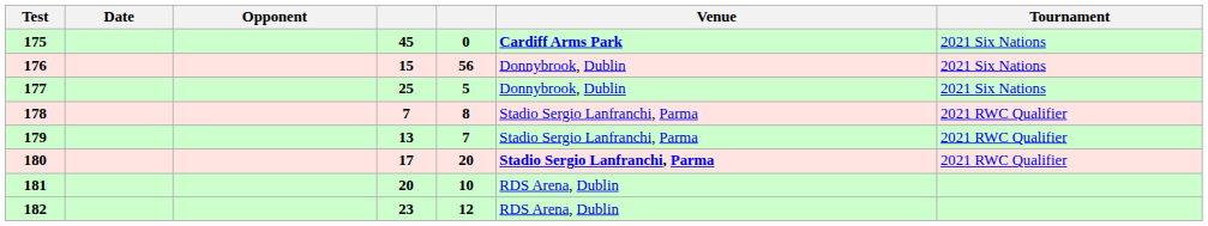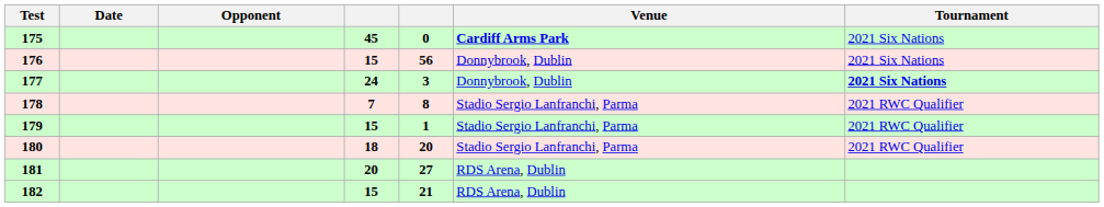177 | column 4: 25 -> 24
177 | column 5: 5 -> 3
177 | Tournament: normal -> bold
179 | column 4: 13 -> 15
179 | column 5: 7 -> 1
180 | column 4: 17 -> 18
180 | Venue: bold -> normal
181 | column 5: 10 -> 27
182 | column 4: 23 -> 15
182 | column 5: 12 -> 21
